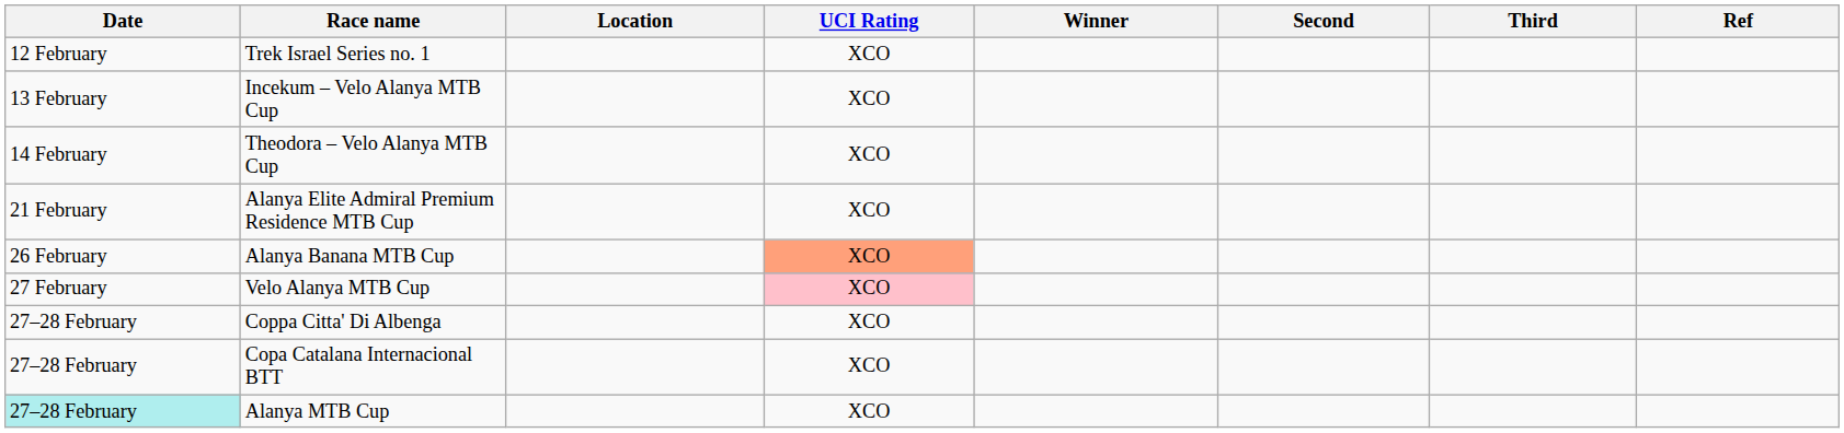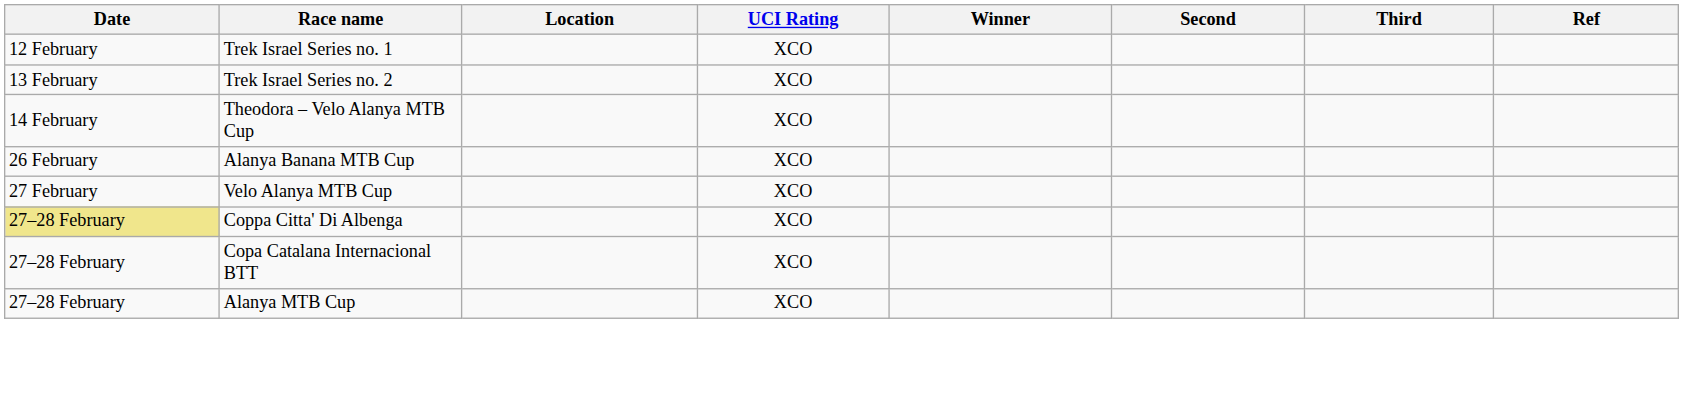+ row: 13 February | Trek Israel Series no. 2 | XCO
- row: 13 February | Incekum – Velo Alanya MTB Cup | XCO
- row: 21 February | Alanya Elite Admiral Premium Residence MTB Cup | XCO
Alanya Banana MTB Cup | UCI Rating: lightsalmon background -> no background
Velo Alanya MTB Cup | UCI Rating: pink background -> no background
Coppa Citta' Di Albenga | Date: no background -> khaki background
Alanya MTB Cup | Date: paleturquoise background -> no background
